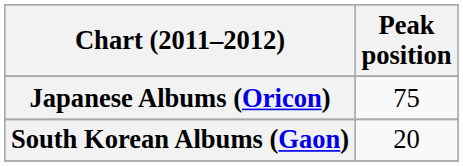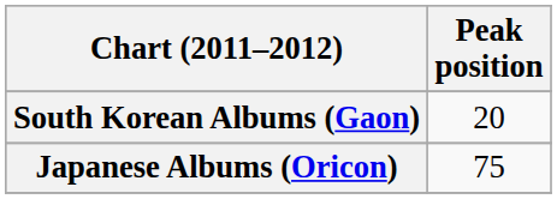rows swapped: Japanese Albums (Oricon) <-> South Korean Albums (Gaon)
